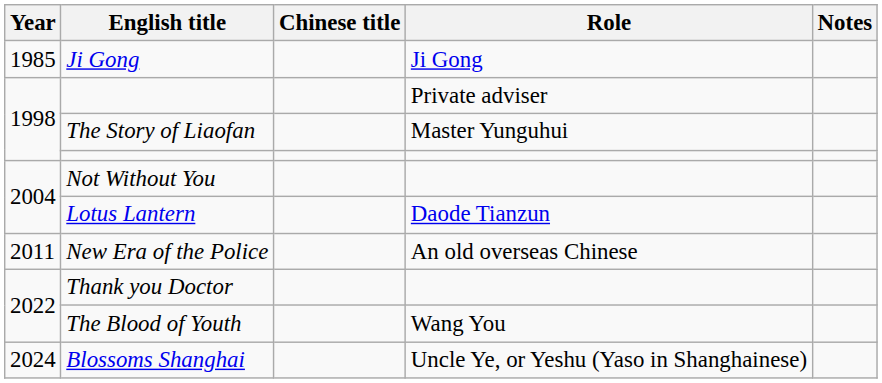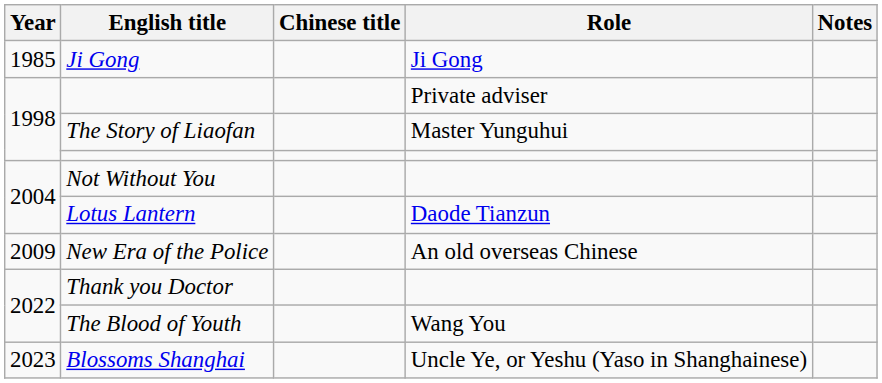New Era of the Police | Year: 2011 -> 2009
Blossoms Shanghai | Year: 2024 -> 2023
